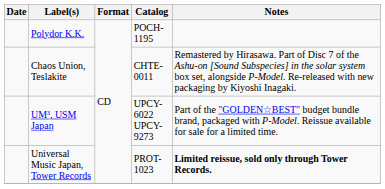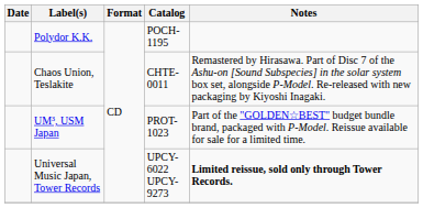UM³, USM Japan | Catalog: UPCY-6022 UPCY-9273 -> PROT-1023
Universal Music Japan, Tower Records | Catalog: PROT-1023 -> UPCY-6022 UPCY-9273
